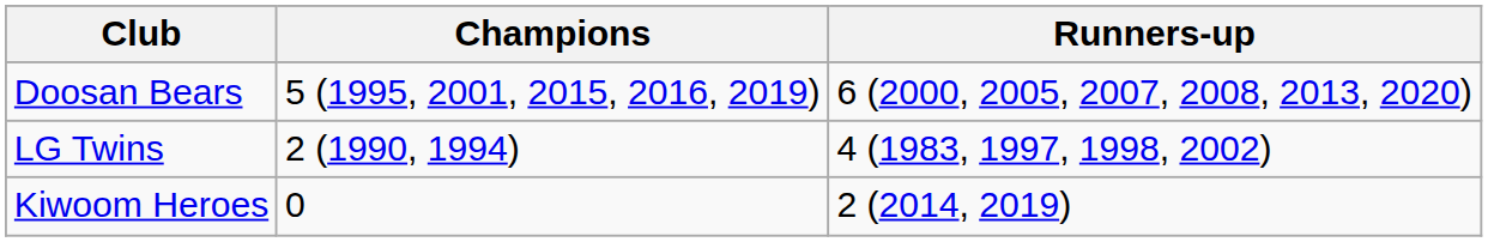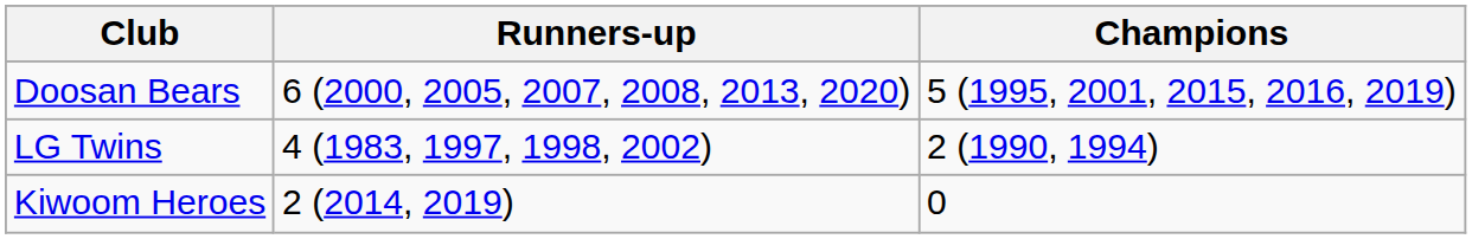columns swapped: Champions <-> Runners-up
